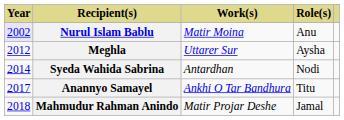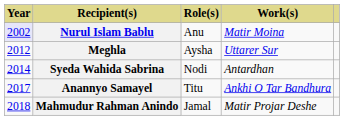columns swapped: Role(s) <-> Work(s)
